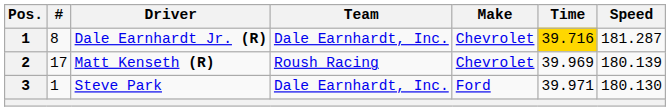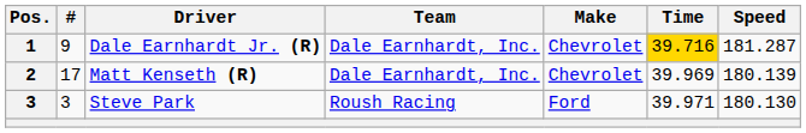Dale Earnhardt Jr. (R) | #: 8 -> 9
Matt Kenseth (R) | Team: Roush Racing -> Dale Earnhardt, Inc.
Steve Park | #: 1 -> 3
Steve Park | Team: Dale Earnhardt, Inc. -> Roush Racing
